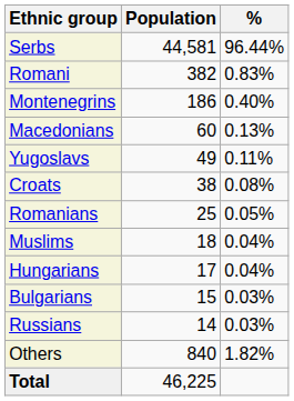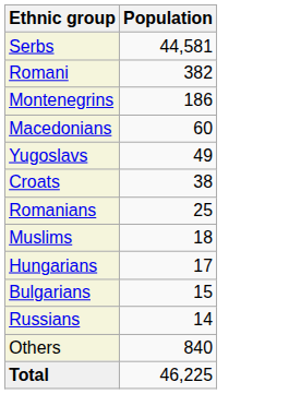- column: % | 96.44% | 0.83% | 0.40% | 0.13% | 0.11% | 0.08% | 0.05% | 0.04% | 0.04% | 0.03% | 0.03% | 1.82%
